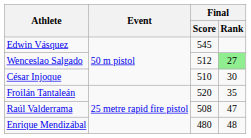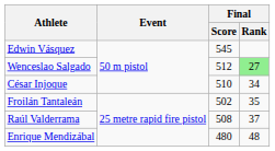César Injoque | Final / Rank: 30 -> 34
Froilán Tantaleán | Final / Score: 520 -> 502
Raúl Valderrama | Final / Rank: 47 -> 37
